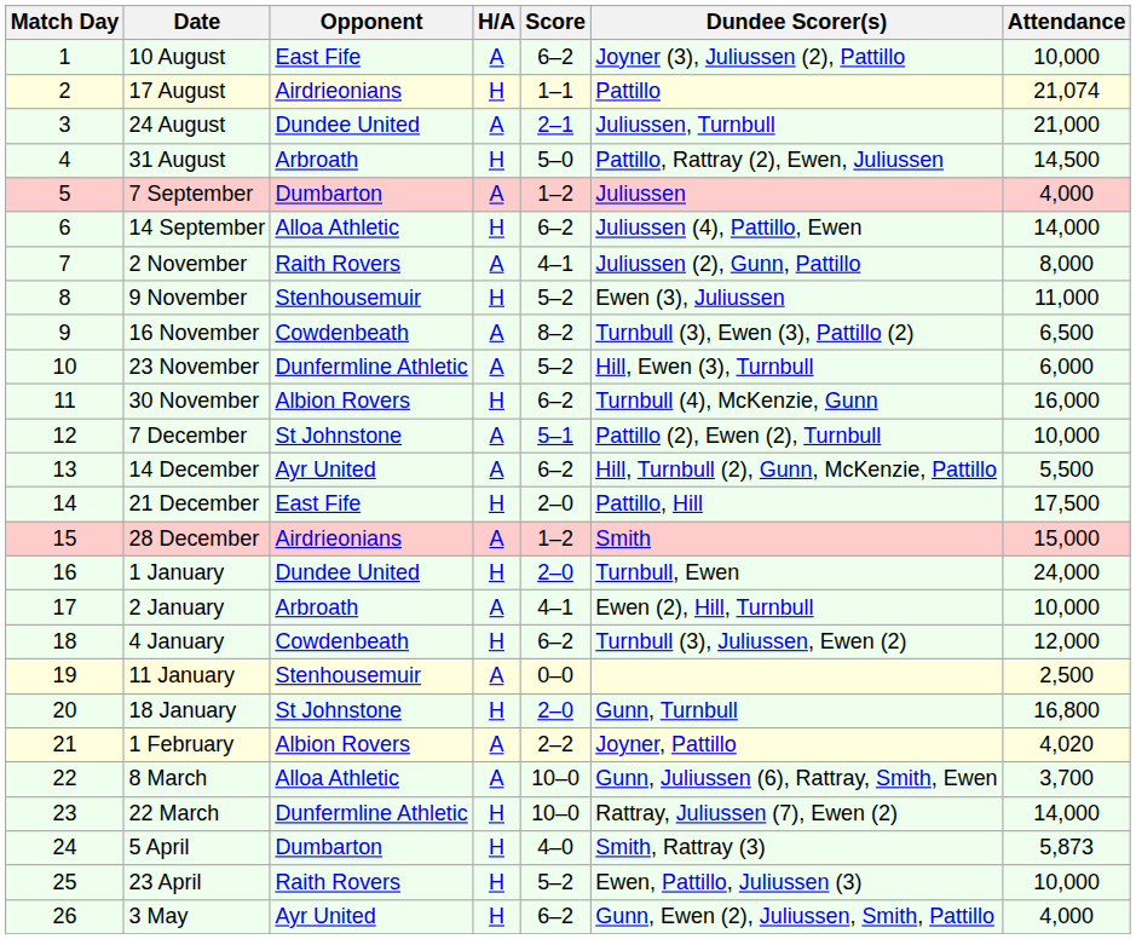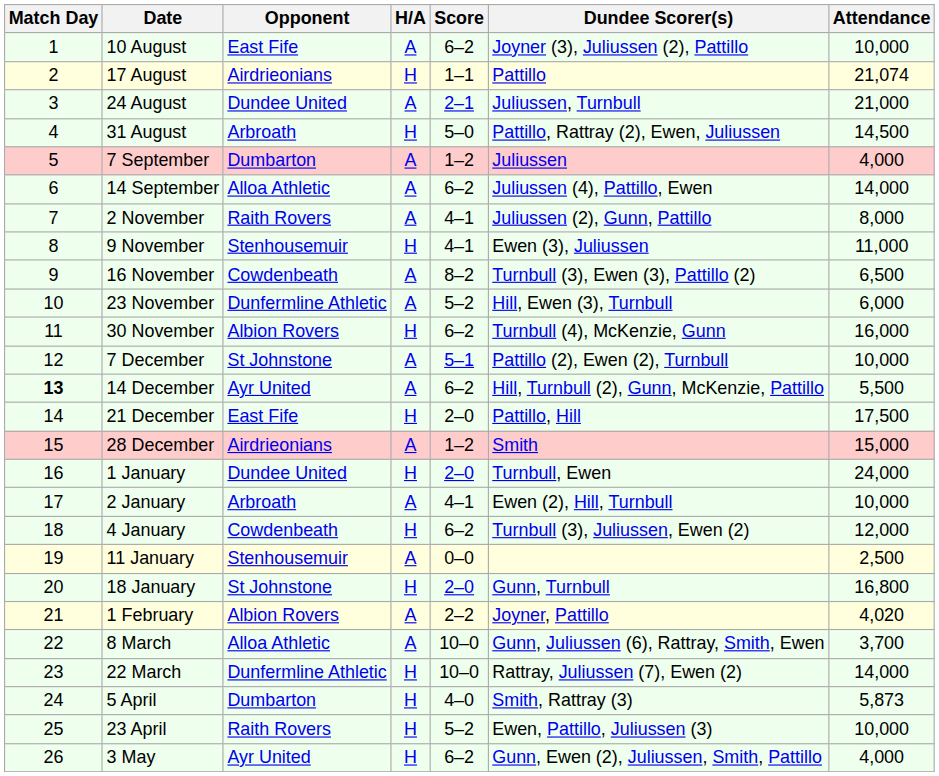14 September | H/A: H -> A
9 November | Score: 5–2 -> 4–1
14 December | Match Day: normal -> bold
